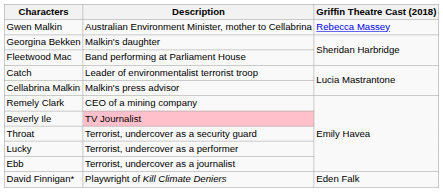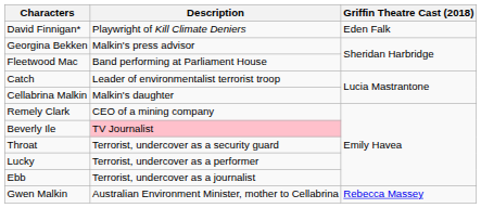rows swapped: Gwen Malkin <-> David Finnigan*
Georgina Bekken | Description: Malkin's daughter -> Malkin's press advisor
Cellabrina Malkin | Description: Malkin's press advisor -> Malkin's daughter
